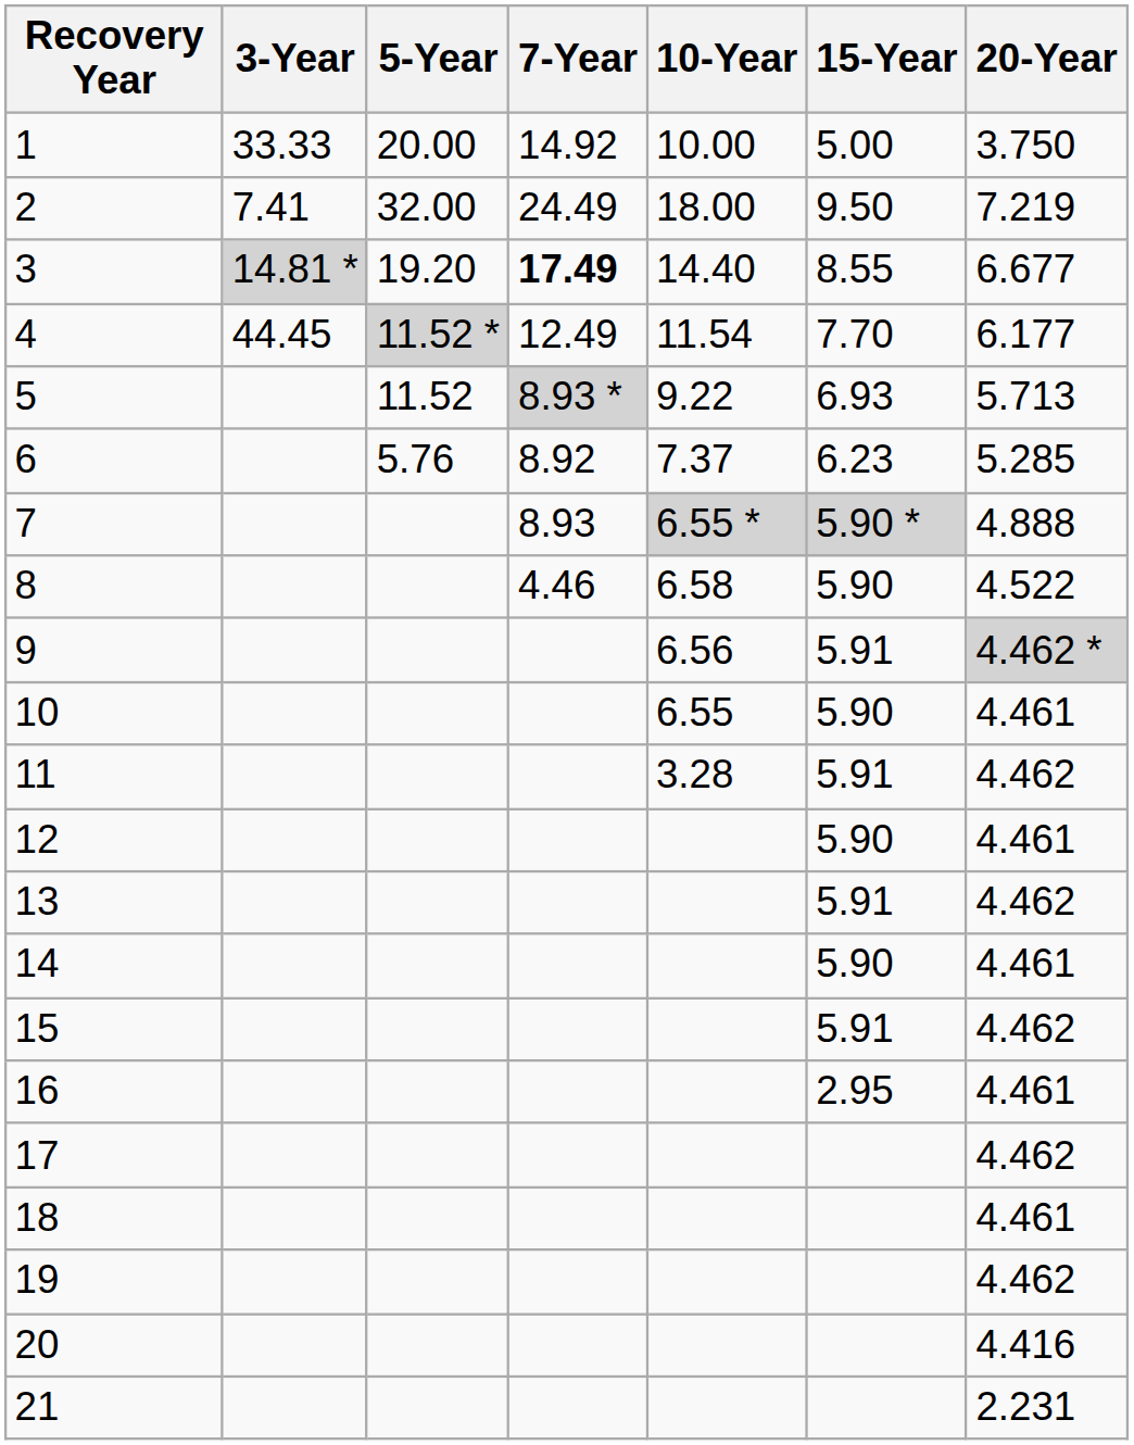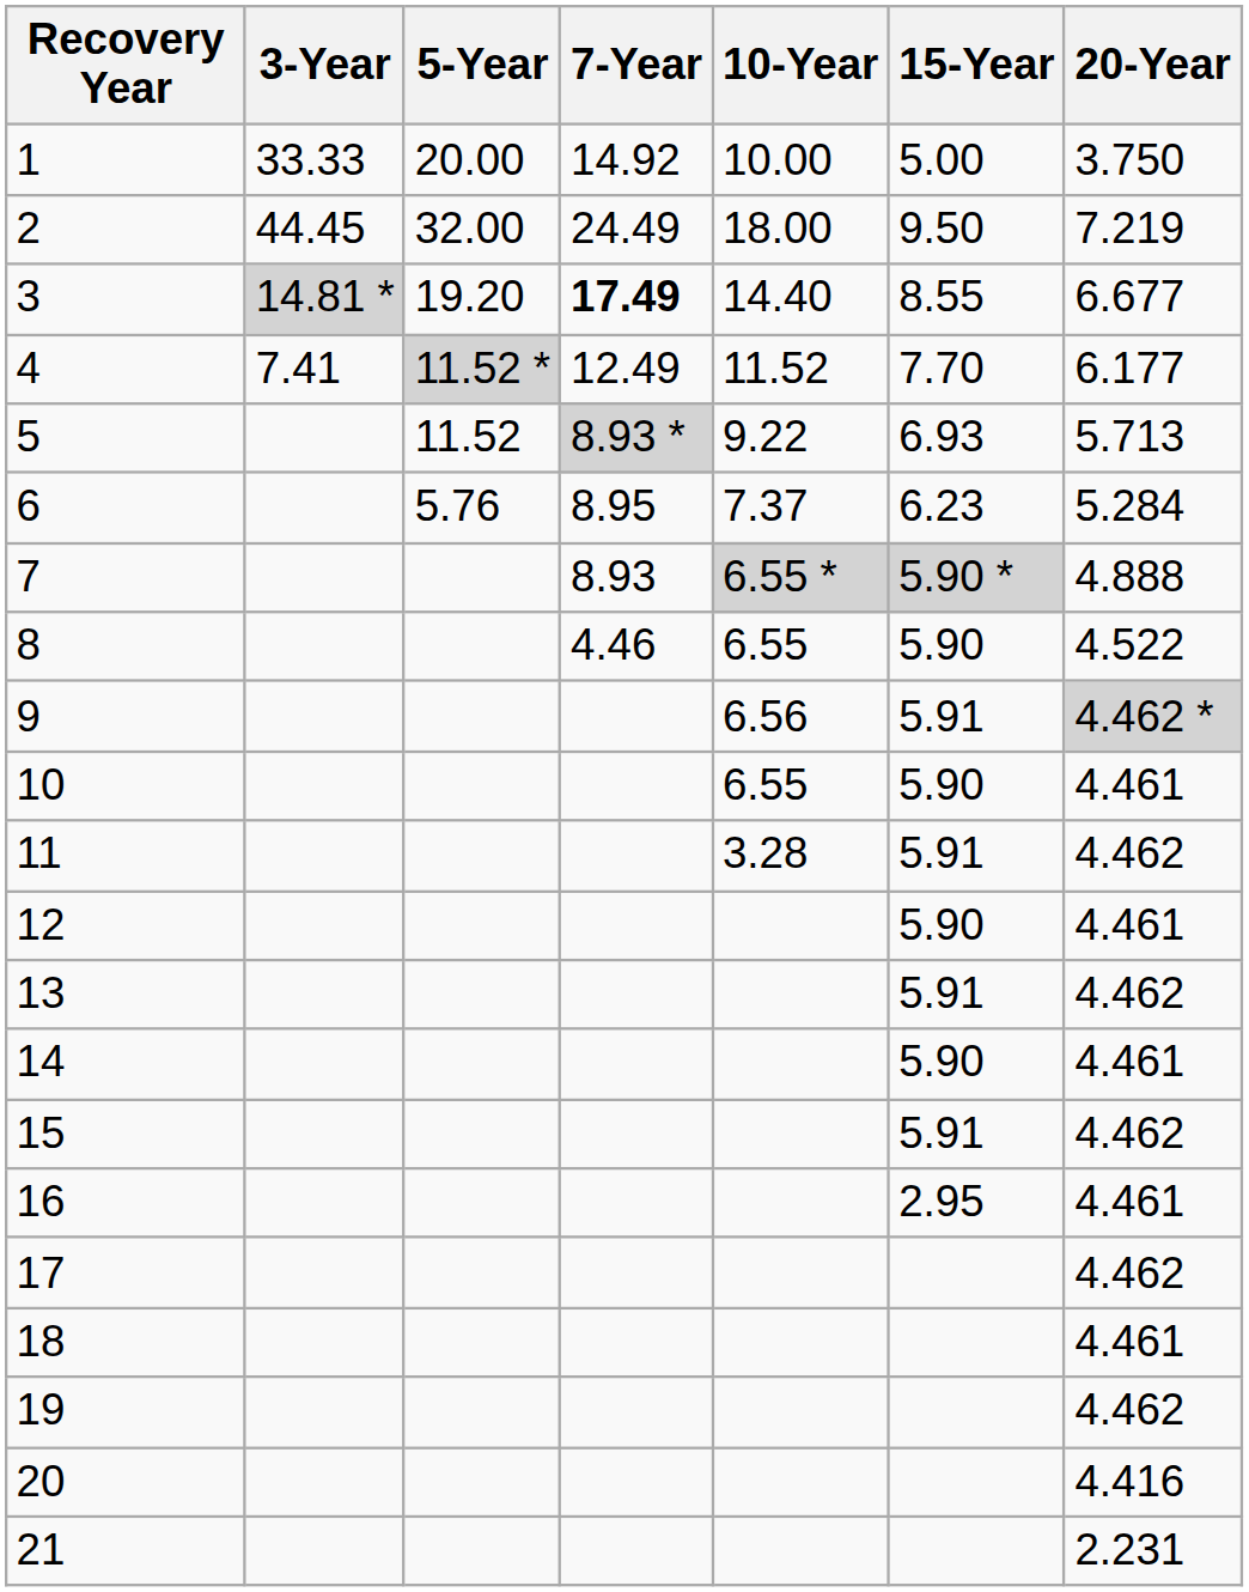2 | 3-Year: 7.41 -> 44.45
4 | 3-Year: 44.45 -> 7.41
4 | 10-Year: 11.54 -> 11.52
6 | 7-Year: 8.92 -> 8.95
6 | 20-Year: 5.285 -> 5.284
8 | 10-Year: 6.58 -> 6.55
